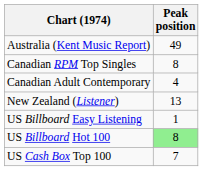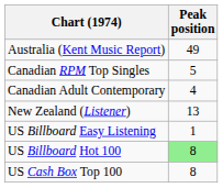Canadian RPM Top Singles | Peak position: 8 -> 5
US Cash Box Top 100 | Peak position: 7 -> 8
